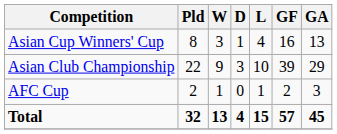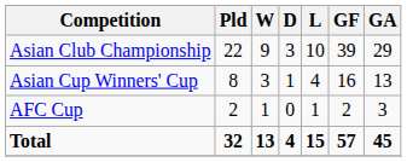rows swapped: Asian Club Championship <-> Asian Cup Winners' Cup
